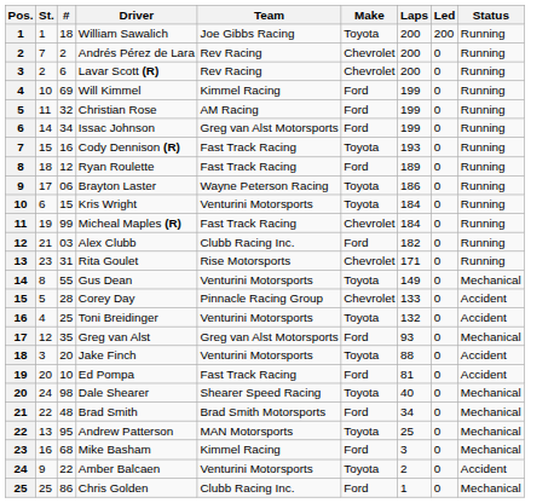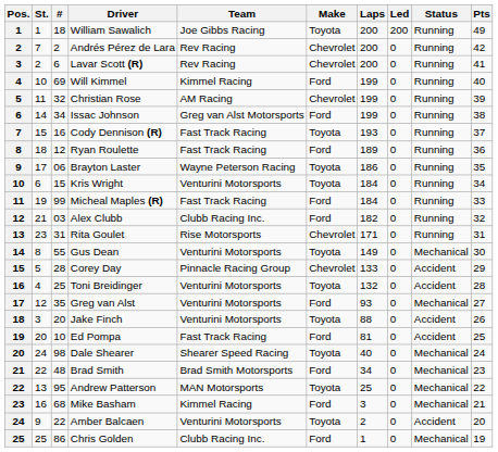+ column: Pts | 49 | 42 | 41 | 40 | 39 | 38 | 37 | 36 | 35 | 34 | 33 | 32 | 31 | 30 | 29 | 28 | 27 | 26 | 25 | 24 | 23 | 22 | 21 | 20 | 19
Christian Rose | Make: Ford -> Chevrolet
Micheal Maples (R) | Make: Chevrolet -> Ford
Greg van Alst | Team: Greg van Alst Motorsports -> Venturini Motorsports
